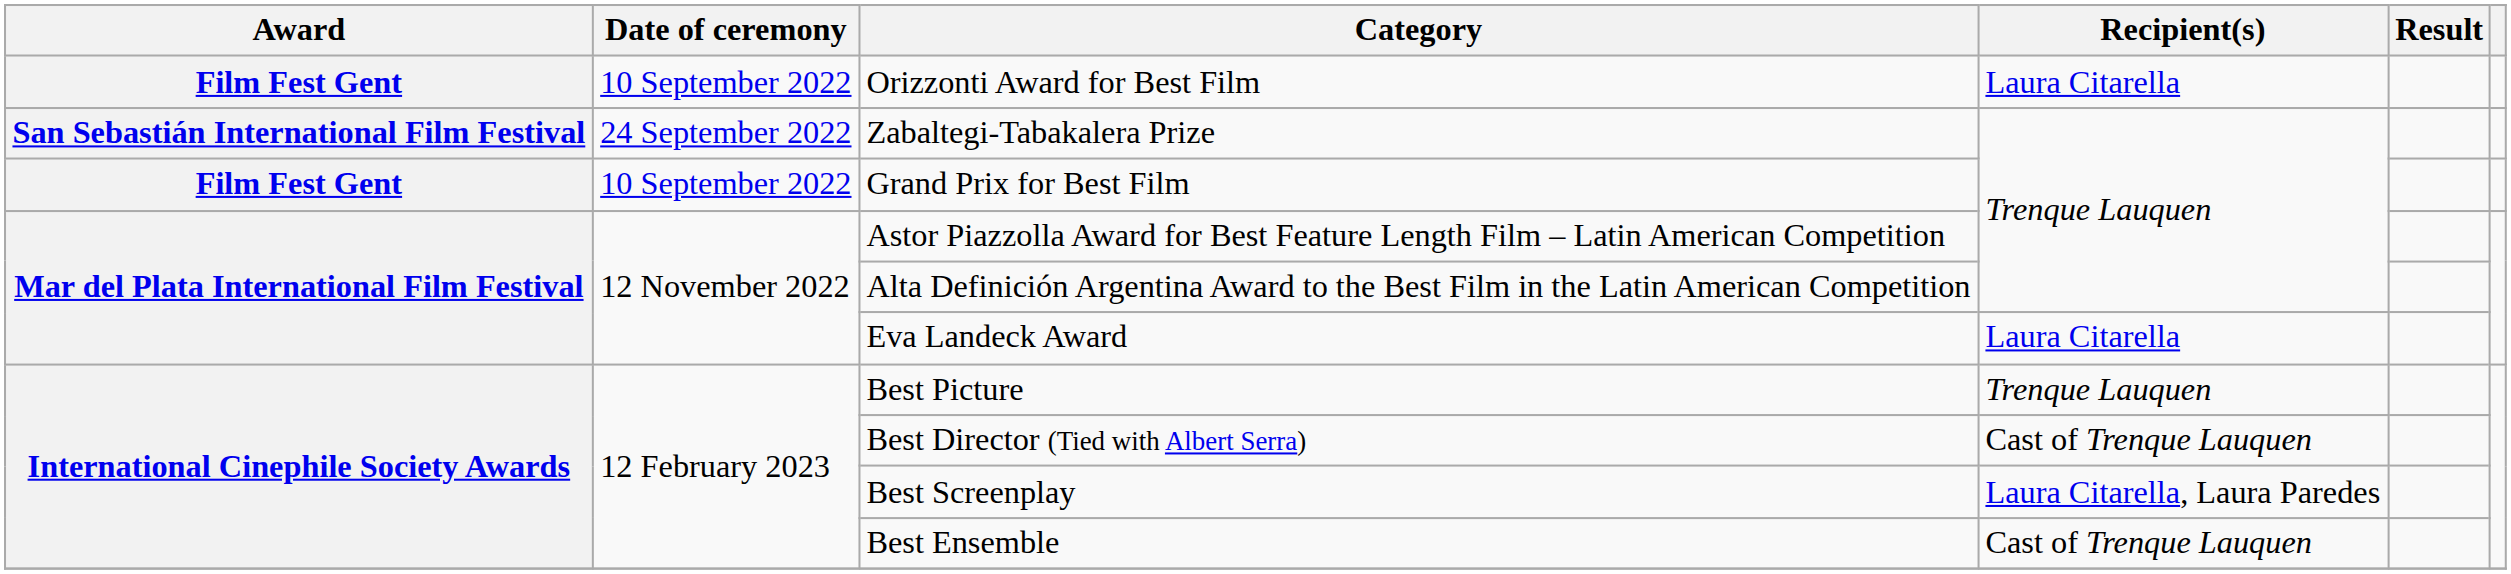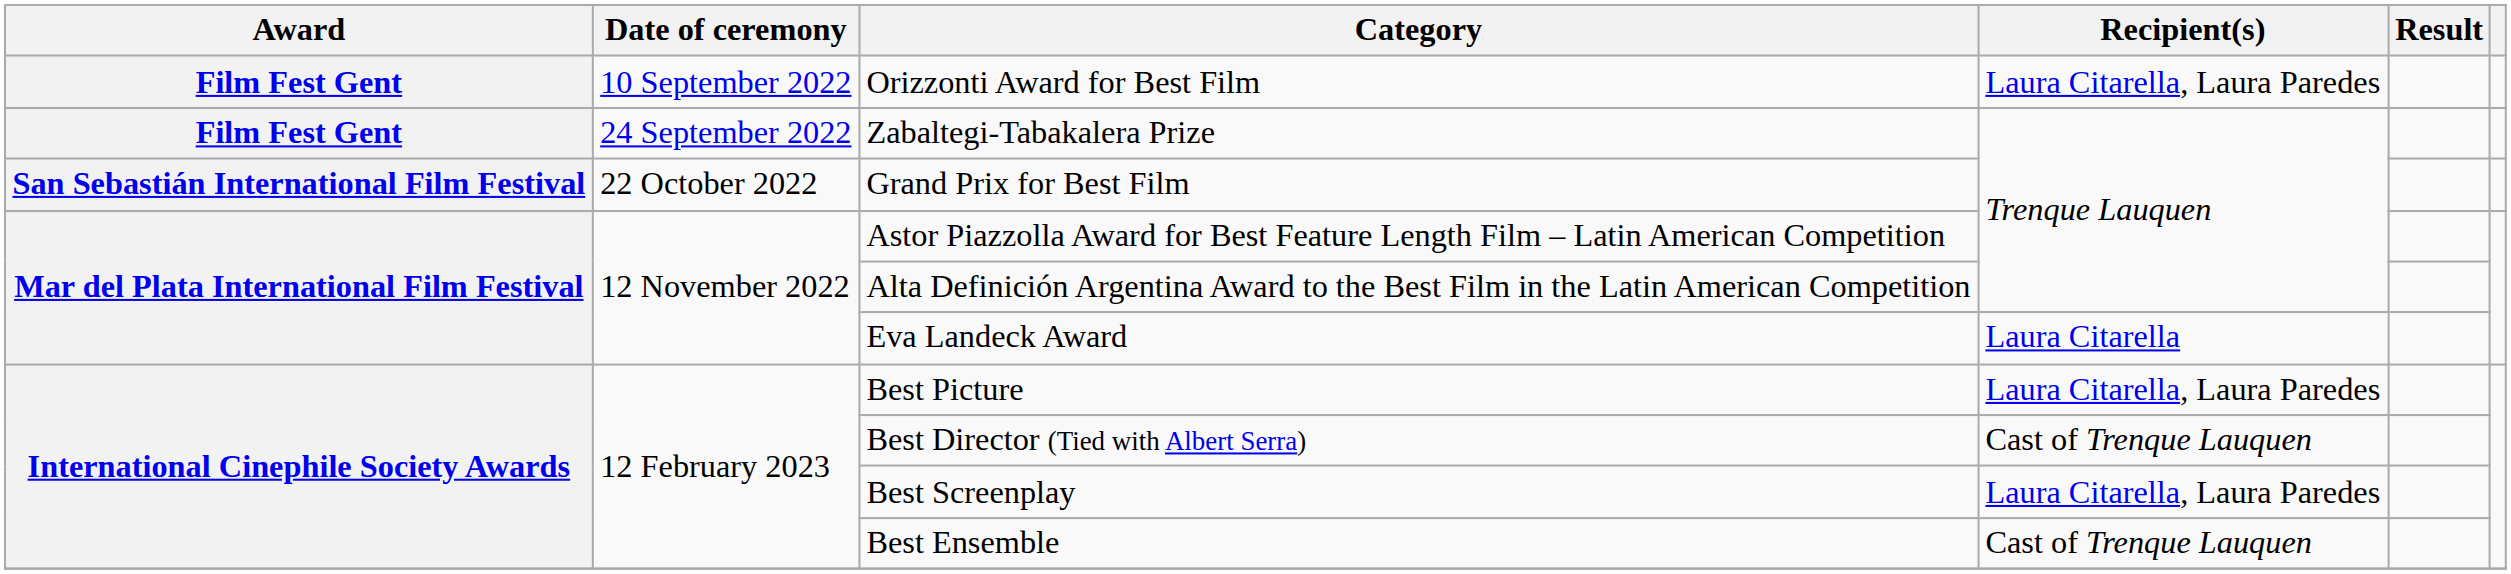Orizzonti Award for Best Film | Recipient(s): Laura Citarella -> Laura Citarella, Laura Paredes
Zabaltegi-Tabakalera Prize | Award: San Sebastián International Film Festival -> Film Fest Gent
Grand Prix for Best Film | Award: Film Fest Gent -> San Sebastián International Film Festival
Grand Prix for Best Film | Date of ceremony: 10 September 2022 -> 22 October 2022
Best Picture | Recipient(s): Trenque Lauquen -> Laura Citarella, Laura Paredes
